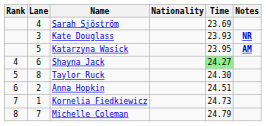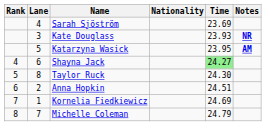Kornelia Fiedkiewicz | Time: 24.73 -> 24.69
